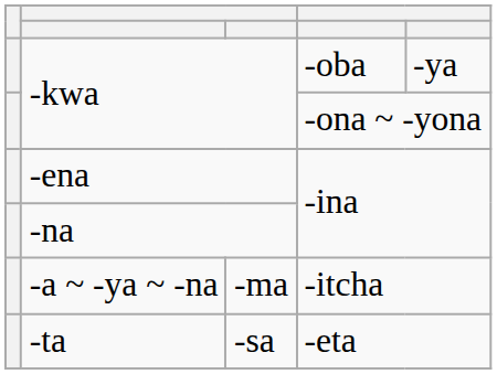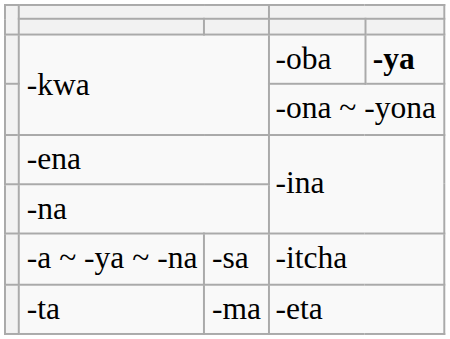-kwa / -oba | column 5: normal -> bold
-a ~ -ya ~ -na | column 3: -ma -> -sa
-ta | column 3: -sa -> -ma
